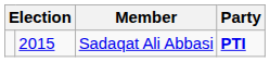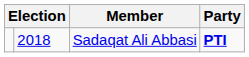Sadaqat Ali Abbasi | column 2: 2015 -> 2018
